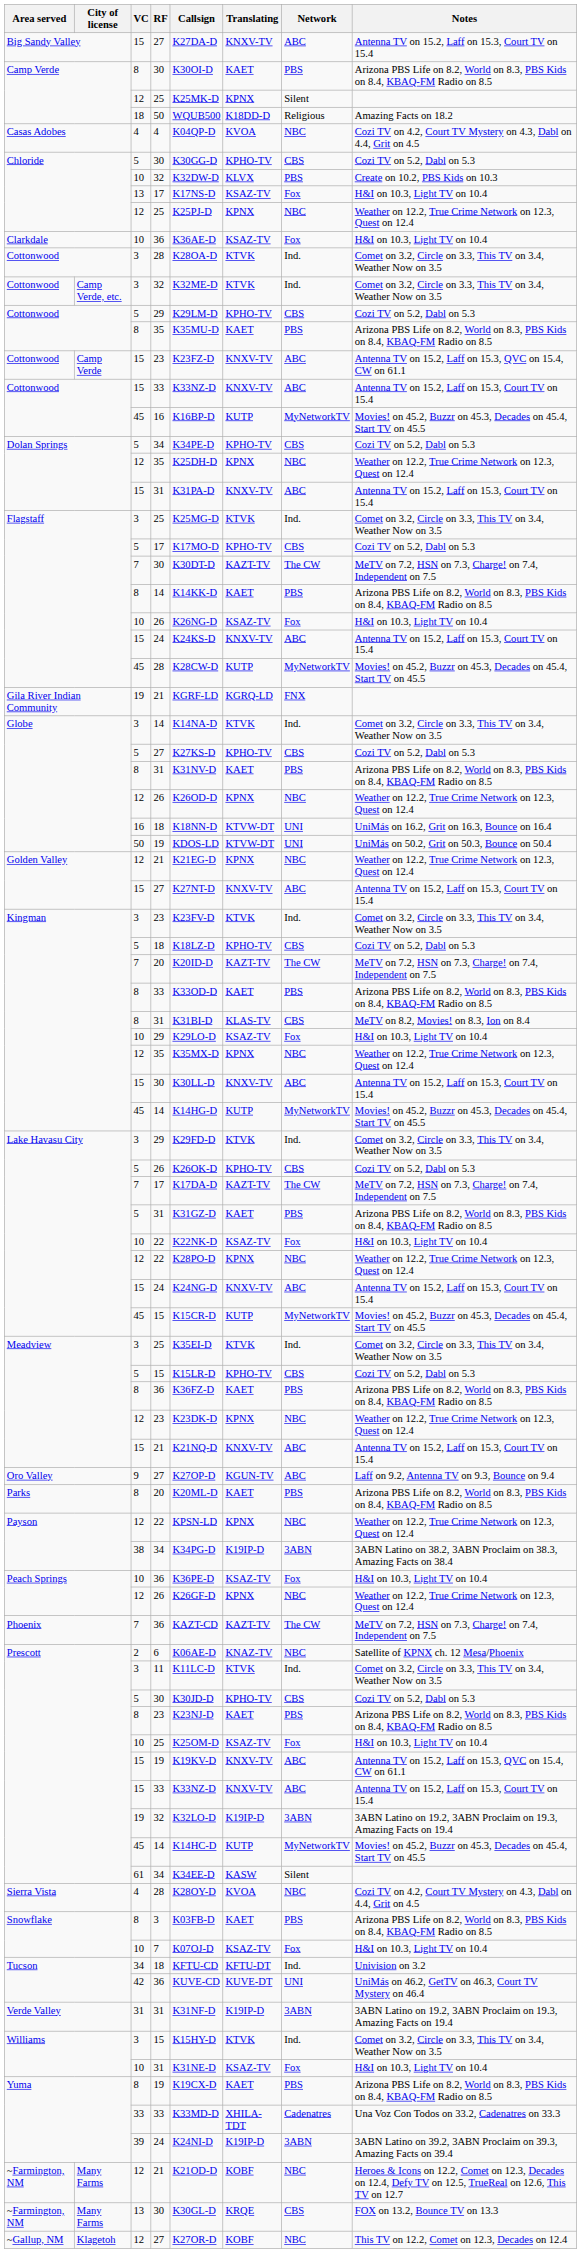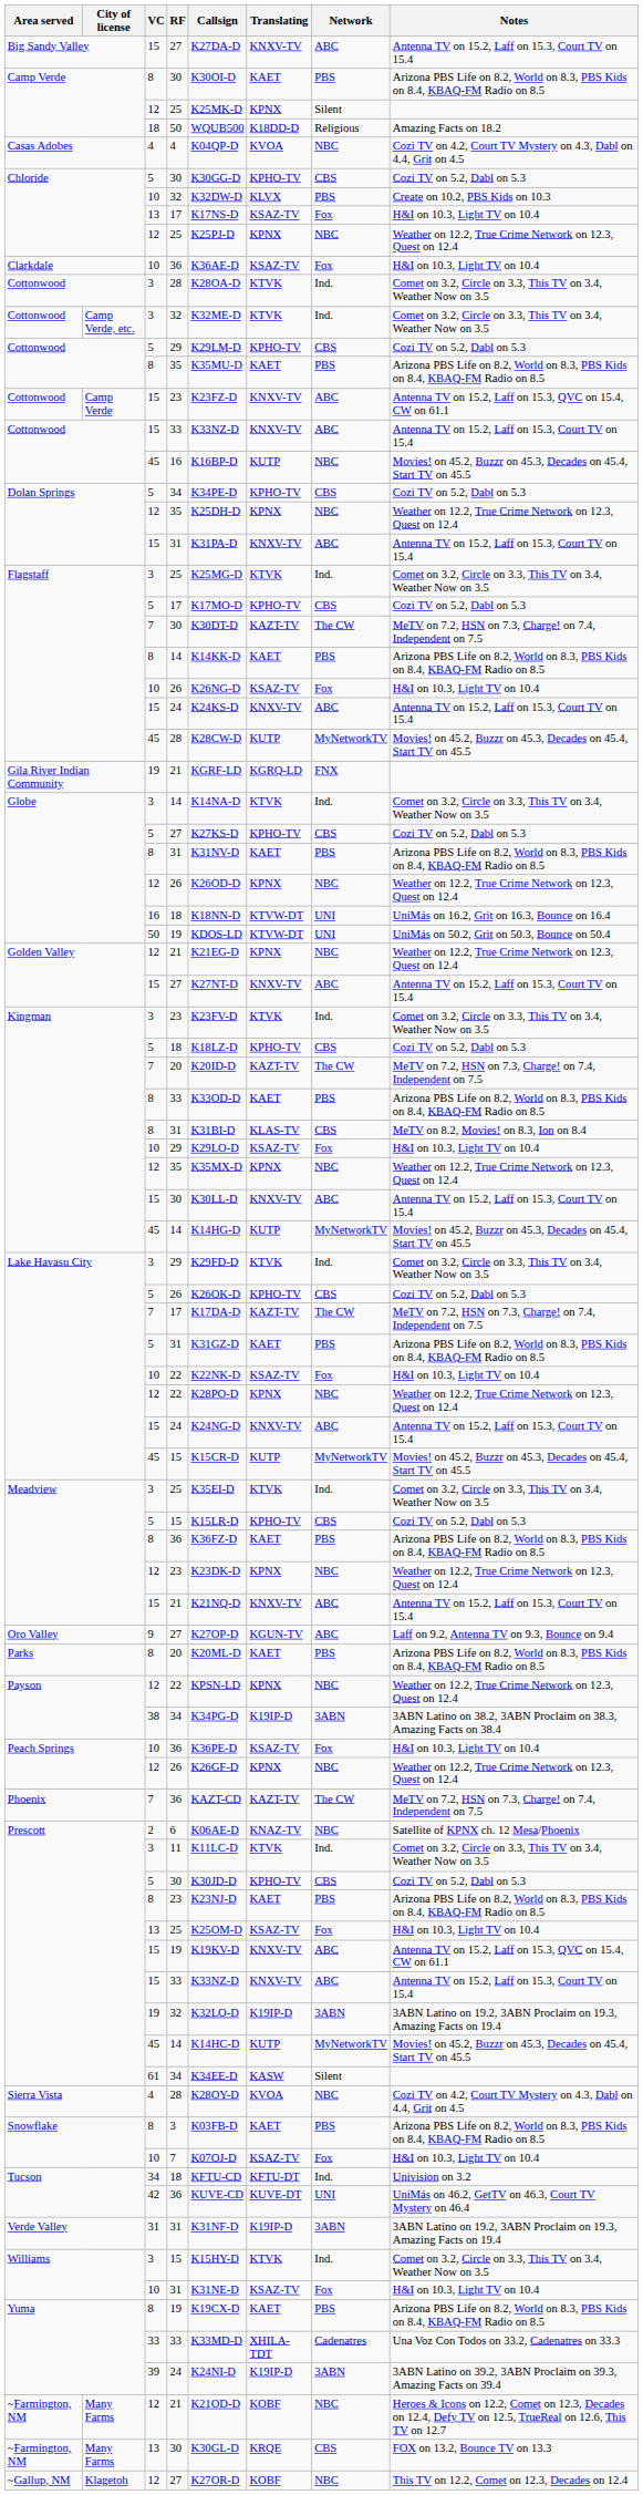Cottonwood / 16 | Network: MyNetworkTV -> NBC
Prescott / 25 | VC: 10 -> 13
